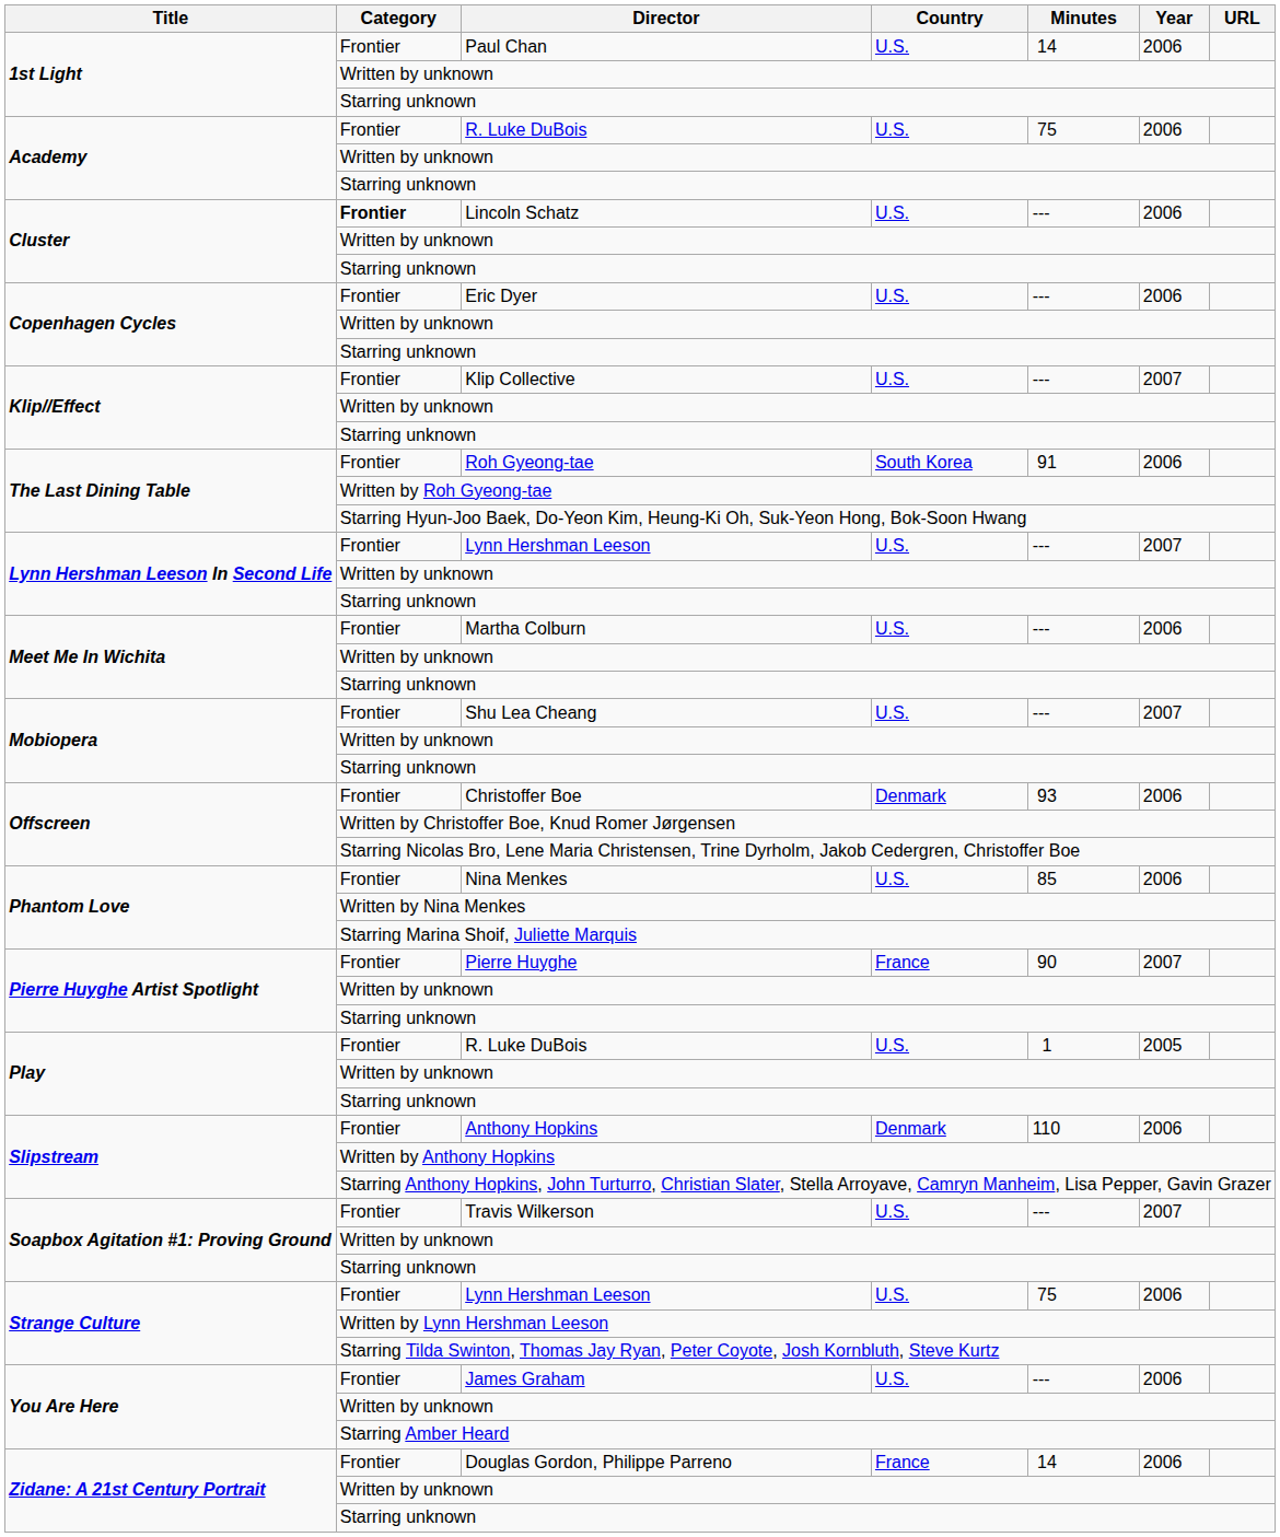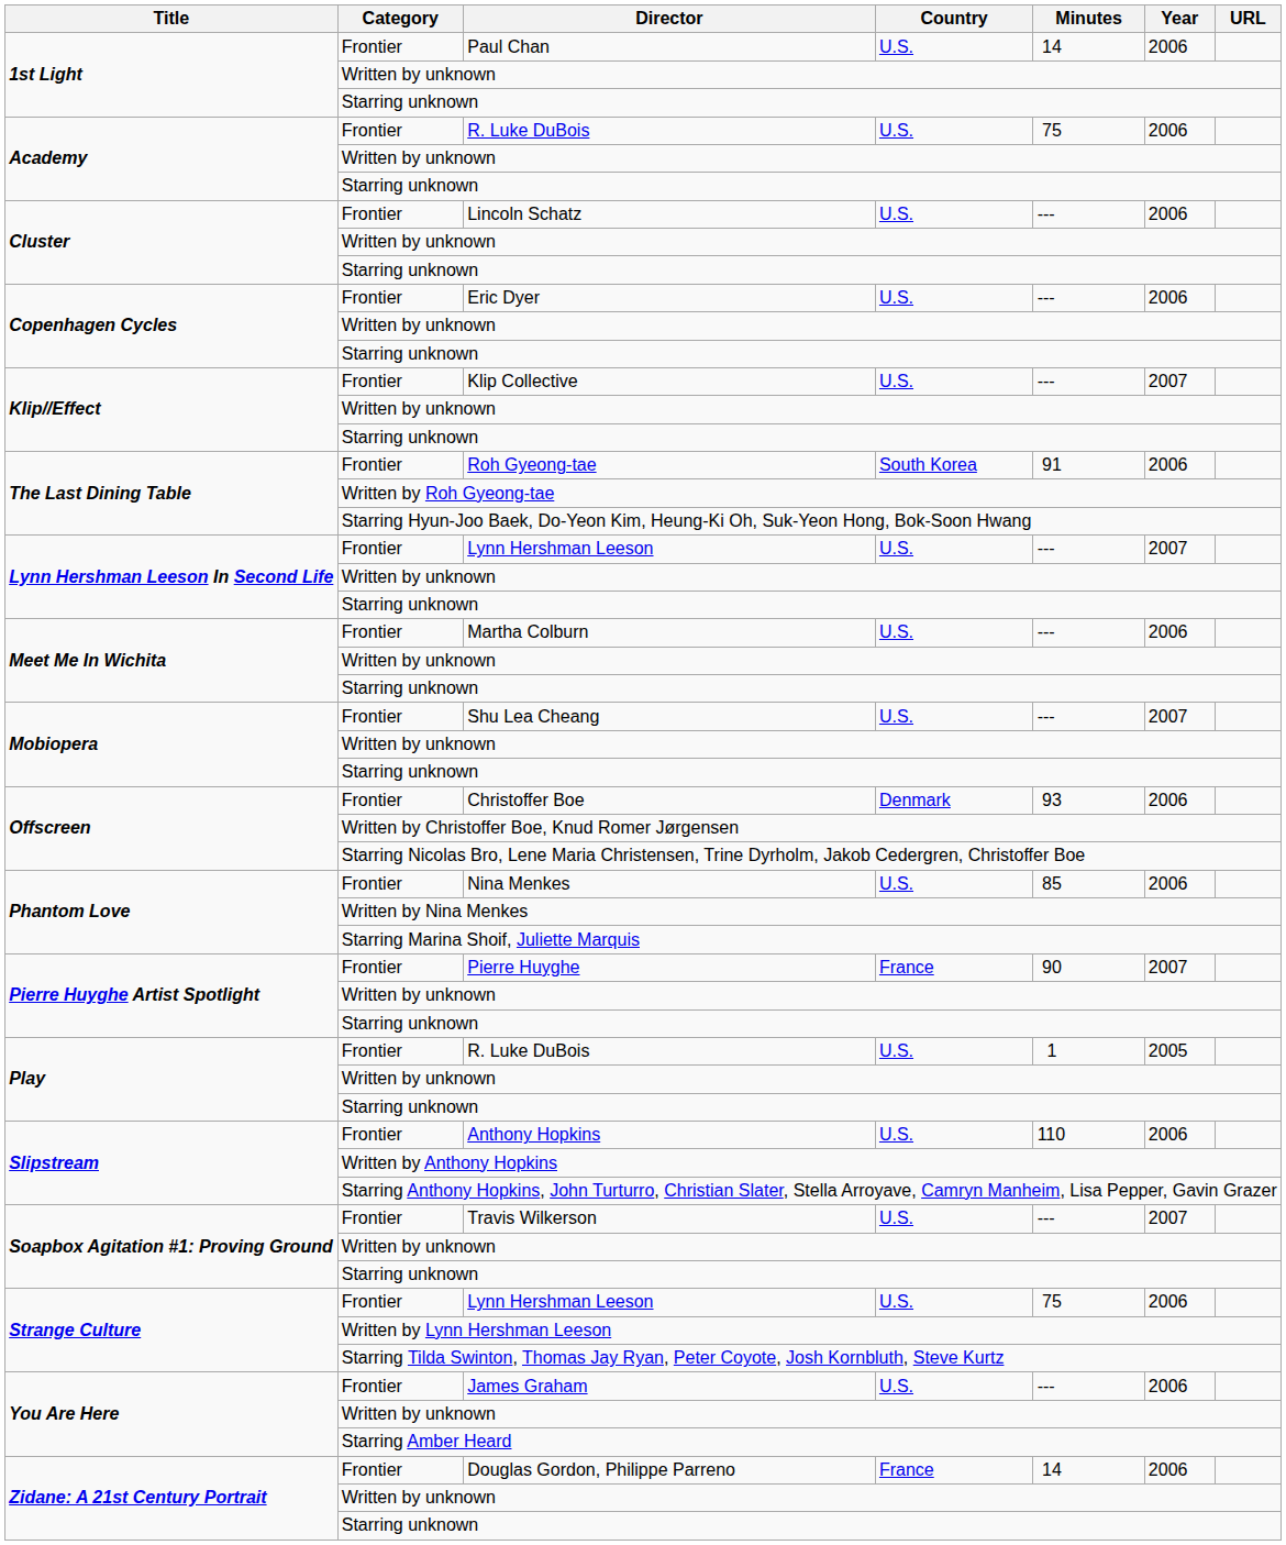Lincoln Schatz | Category: bold -> normal
Anthony Hopkins | Country: Denmark -> U.S.
